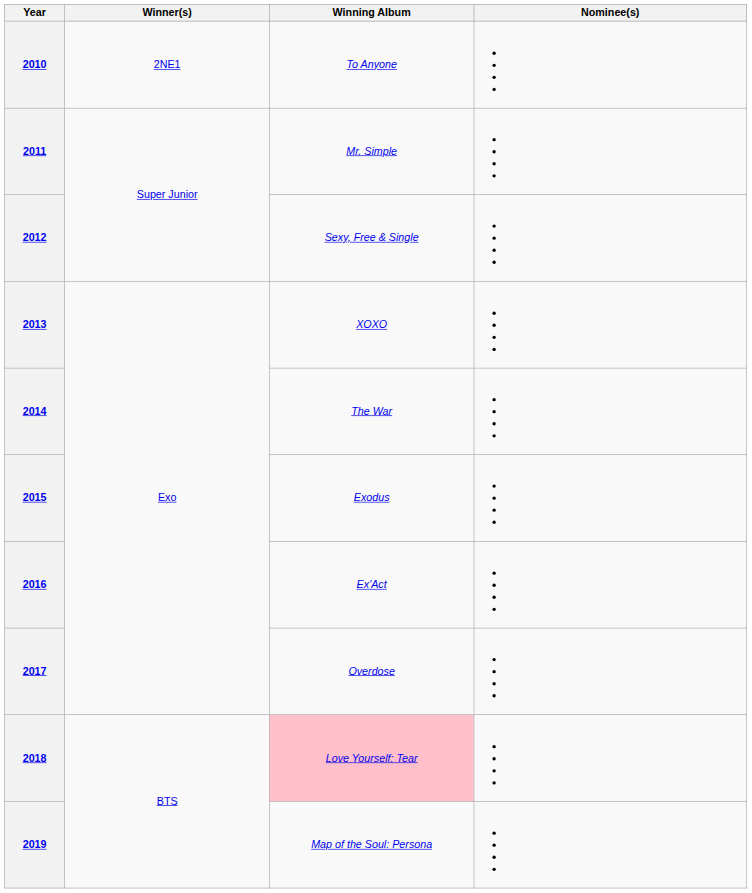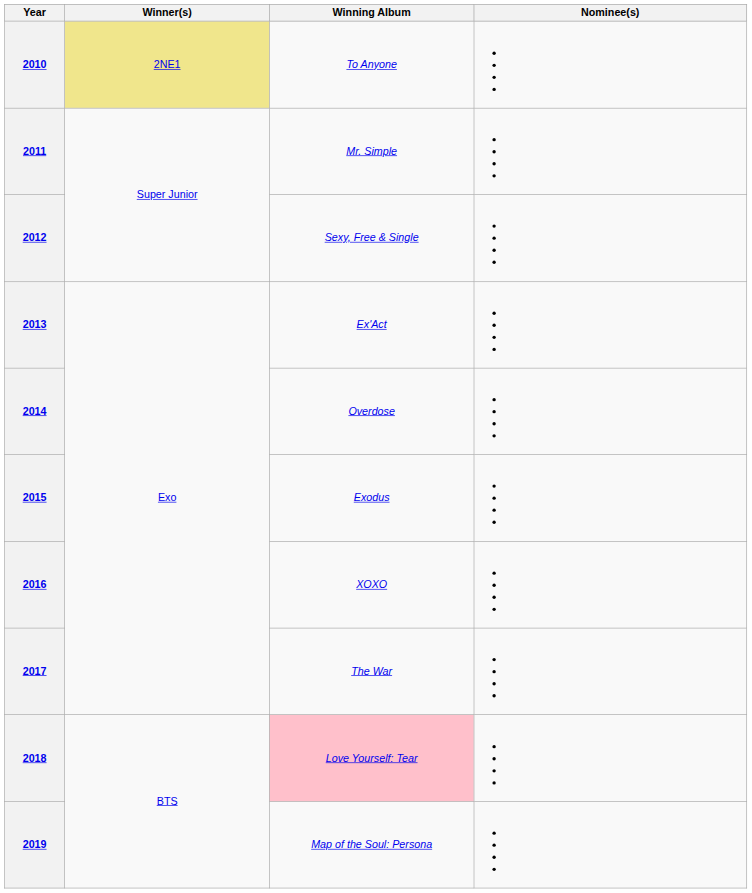2010 | Winner(s): no background -> khaki background
2013 | Winning Album: XOXO -> Ex'Act
2014 | Winning Album: The War -> Overdose
2016 | Winning Album: Ex'Act -> XOXO
2017 | Winning Album: Overdose -> The War
